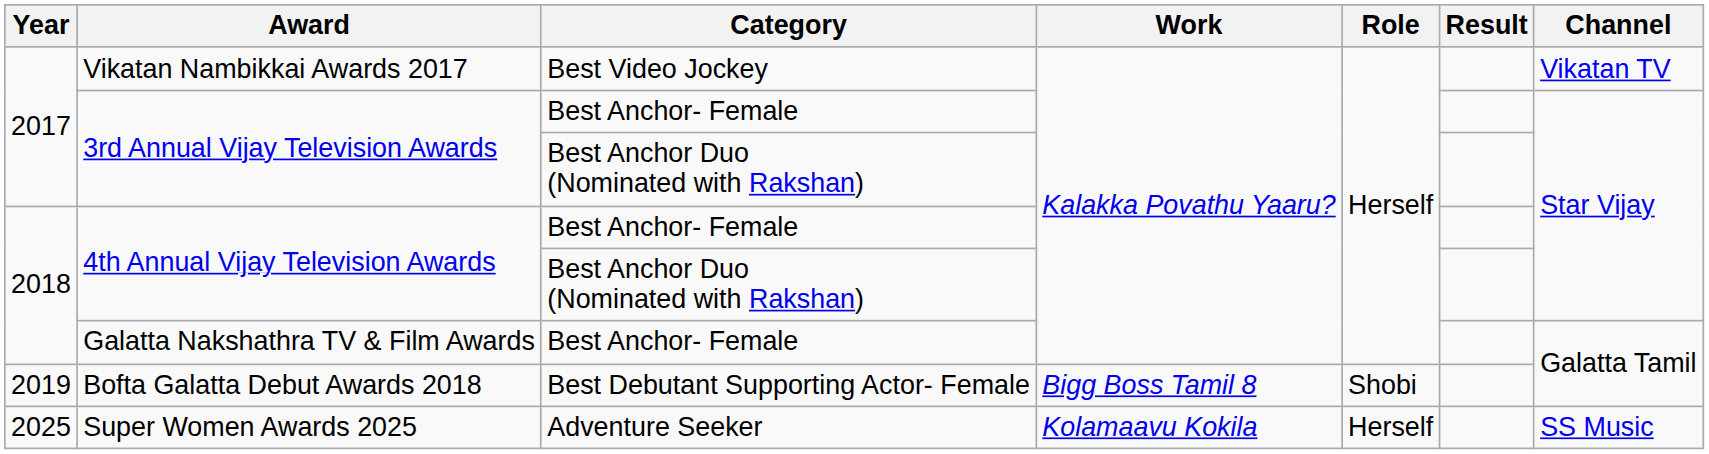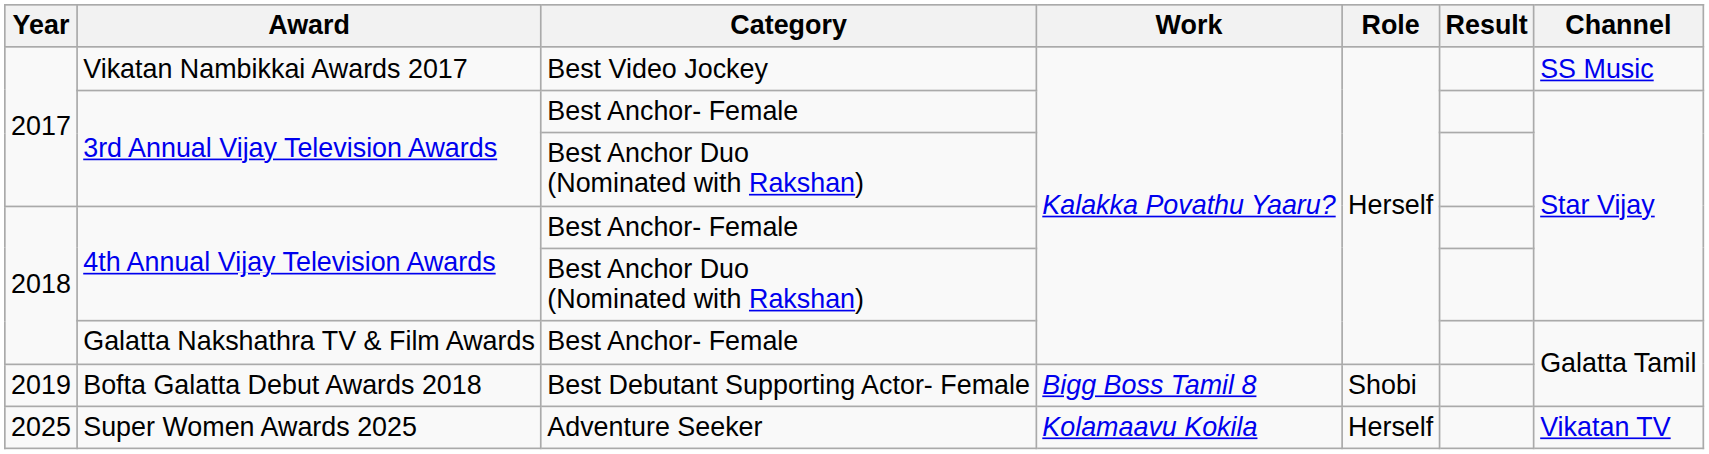Vikatan Nambikkai Awards 2017 | Channel: Vikatan TV -> SS Music
Super Women Awards 2025 | Channel: SS Music -> Vikatan TV
